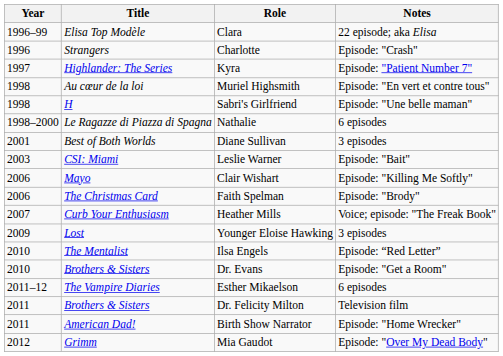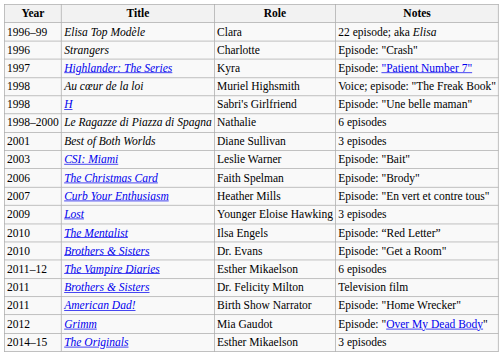Au cœur de la loi | Notes: Episode: "En vert et contre tous" -> Voice; episode: "The Freak Book"
- row: 2006 | Mayo | Clair Wishart | Episode: "Killing Me Softly"
Curb Your Enthusiasm | Notes: Voice; episode: "The Freak Book" -> Episode: "En vert et contre tous"
+ row: 2014–15 | The Originals | Esther Mikaelson | 3 episodes
